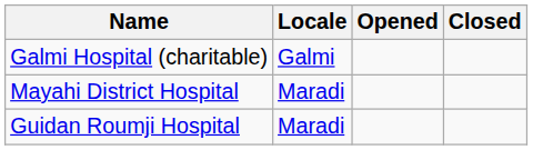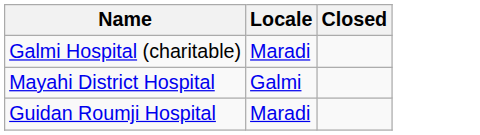- column: Opened
Galmi Hospital (charitable) | Locale: Galmi -> Maradi
Mayahi District Hospital | Locale: Maradi -> Galmi
